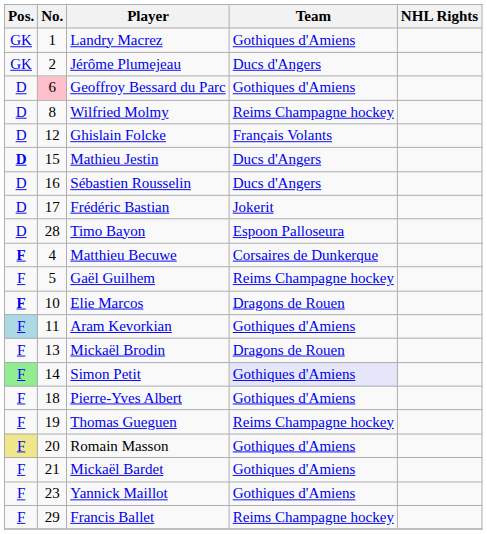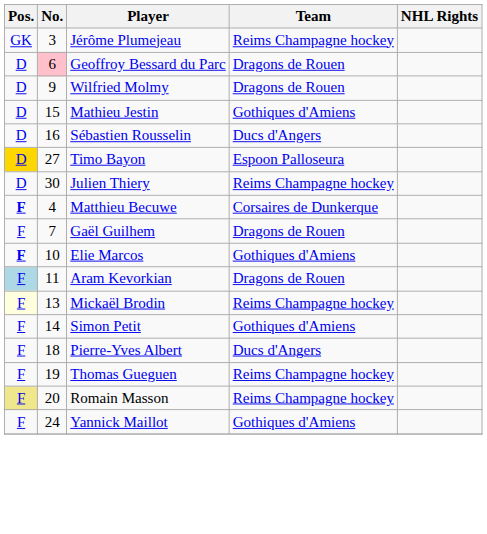- row: GK | 1 | Landry Macrez | Gothiques d'Amiens
Jérôme Plumejeau | No.: 2 -> 3
Jérôme Plumejeau | Team: Ducs d'Angers -> Reims Champagne hockey
Geoffroy Bessard du Parc | Team: Gothiques d'Amiens -> Dragons de Rouen
Wilfried Molmy | No.: 8 -> 9
Wilfried Molmy | Team: Reims Champagne hockey -> Dragons de Rouen
- row: D | 12 | Ghislain Folcke | Français Volants
Mathieu Jestin | Pos.: bold -> normal
Mathieu Jestin | Team: Ducs d'Angers -> Gothiques d'Amiens
- row: D | 17 | Frédéric Bastian | Jokerit
Timo Bayon | Pos.: no background -> gold background
Timo Bayon | No.: 28 -> 27
+ row: D | 30 | Julien Thiery | Reims Champagne hockey
Gaël Guilhem | No.: 5 -> 7
Gaël Guilhem | Team: Reims Champagne hockey -> Dragons de Rouen
Elie Marcos | Team: Dragons de Rouen -> Gothiques d'Amiens
Aram Kevorkian | Team: Gothiques d'Amiens -> Dragons de Rouen
Mickaël Brodin | Pos.: no background -> lightyellow background
Mickaël Brodin | Team: Dragons de Rouen -> Reims Champagne hockey
Simon Petit | Pos.: lightgreen background -> no background
Simon Petit | Team: lavender background -> no background
Pierre-Yves Albert | Team: Gothiques d'Amiens -> Ducs d'Angers
Romain Masson | Team: Gothiques d'Amiens -> Reims Champagne hockey
- row: F | 21 | Mickaël Bardet | Gothiques d'Amiens
Yannick Maillot | No.: 23 -> 24
- row: F | 29 | Francis Ballet | Reims Champagne hockey
